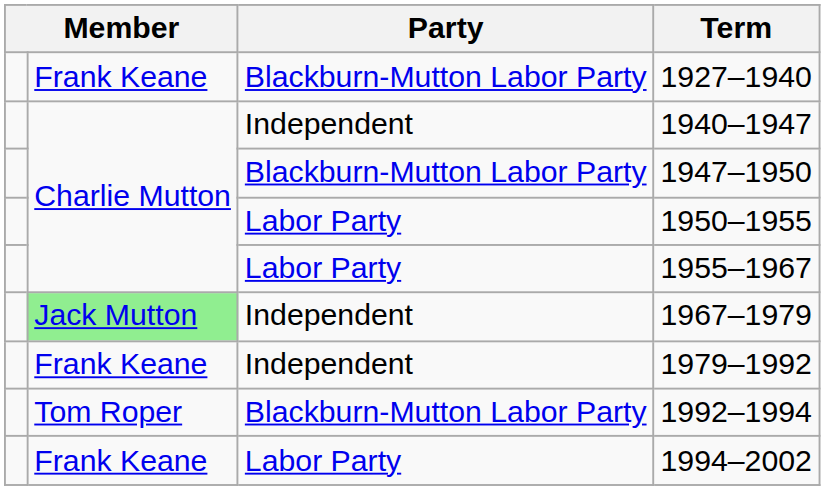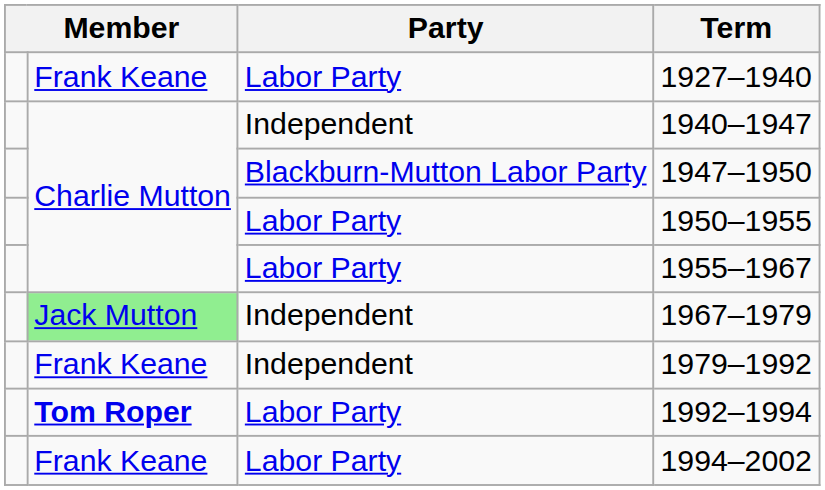1927–1940 | Party: Blackburn-Mutton Labor Party -> Labor Party
1992–1994 | column 2: normal -> bold
1992–1994 | Party: Blackburn-Mutton Labor Party -> Labor Party
